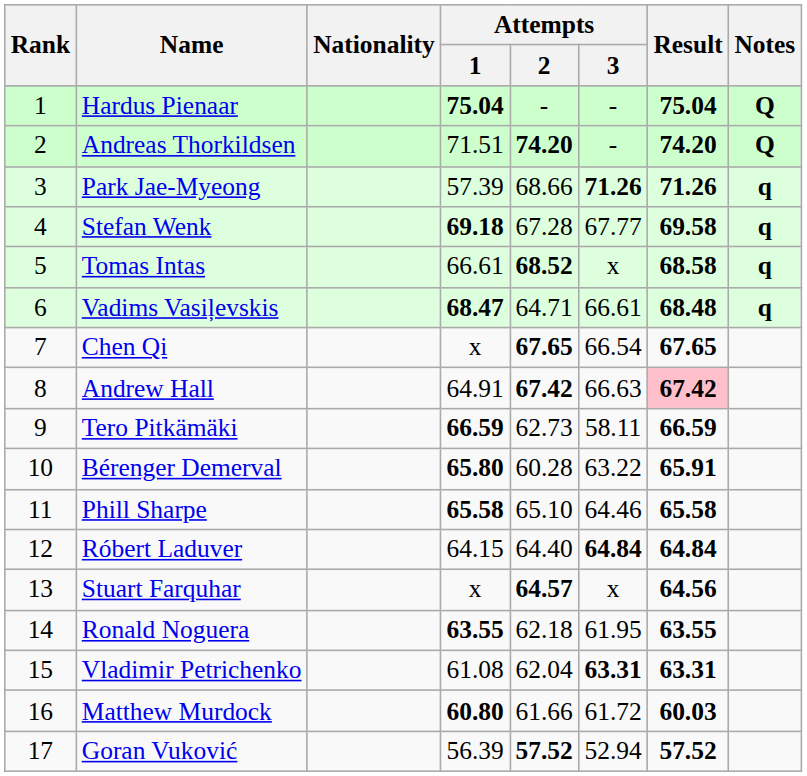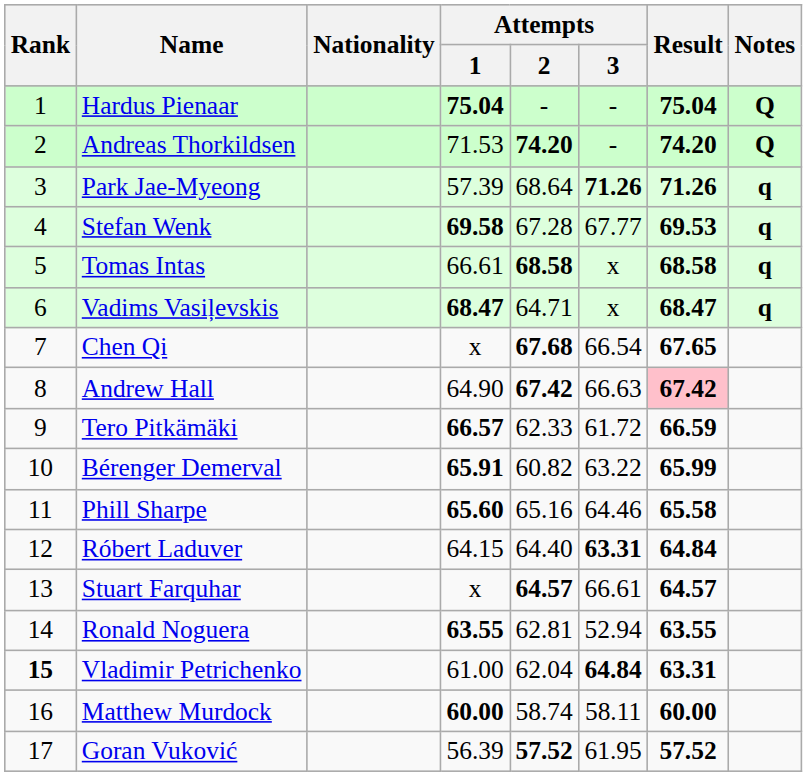Andreas Thorkildsen | Attempts / 1: 71.51 -> 71.53
Park Jae-Myeong | Attempts / 2: 68.66 -> 68.64
Stefan Wenk | Attempts / 1: 69.18 -> 69.58
Stefan Wenk | Result: 69.58 -> 69.53
Tomas Intas | Attempts / 2: 68.52 -> 68.58
Vadims Vasiļevskis | Attempts / 3: 66.61 -> x
Vadims Vasiļevskis | Result: 68.48 -> 68.47
Chen Qi | Attempts / 2: 67.65 -> 67.68
Andrew Hall | Attempts / 1: 64.91 -> 64.90
Tero Pitkämäki | Attempts / 1: 66.59 -> 66.57
Tero Pitkämäki | Attempts / 2: 62.73 -> 62.33
Tero Pitkämäki | Attempts / 3: 58.11 -> 61.72
Bérenger Demerval | Attempts / 1: 65.80 -> 65.91
Bérenger Demerval | Attempts / 2: 60.28 -> 60.82
Bérenger Demerval | Result: 65.91 -> 65.99
Phill Sharpe | Attempts / 1: 65.58 -> 65.60
Phill Sharpe | Attempts / 2: 65.10 -> 65.16
Róbert Laduver | Attempts / 3: 64.84 -> 63.31
Stuart Farquhar | Attempts / 3: x -> 66.61
Stuart Farquhar | Result: 64.56 -> 64.57
Ronald Noguera | Attempts / 2: 62.18 -> 62.81
Ronald Noguera | Attempts / 3: 61.95 -> 52.94
Vladimir Petrichenko | Rank: normal -> bold
Vladimir Petrichenko | Attempts / 1: 61.08 -> 61.00
Vladimir Petrichenko | Attempts / 3: 63.31 -> 64.84
Matthew Murdock | Attempts / 1: 60.80 -> 60.00
Matthew Murdock | Attempts / 2: 61.66 -> 58.74
Matthew Murdock | Attempts / 3: 61.72 -> 58.11
Matthew Murdock | Result: 60.03 -> 60.00
Goran Vuković | Attempts / 3: 52.94 -> 61.95
